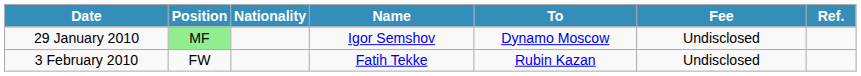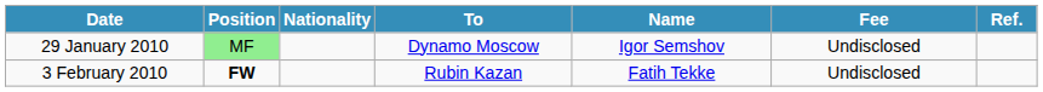columns swapped: Name <-> To
3 February 2010 | Position: normal -> bold
